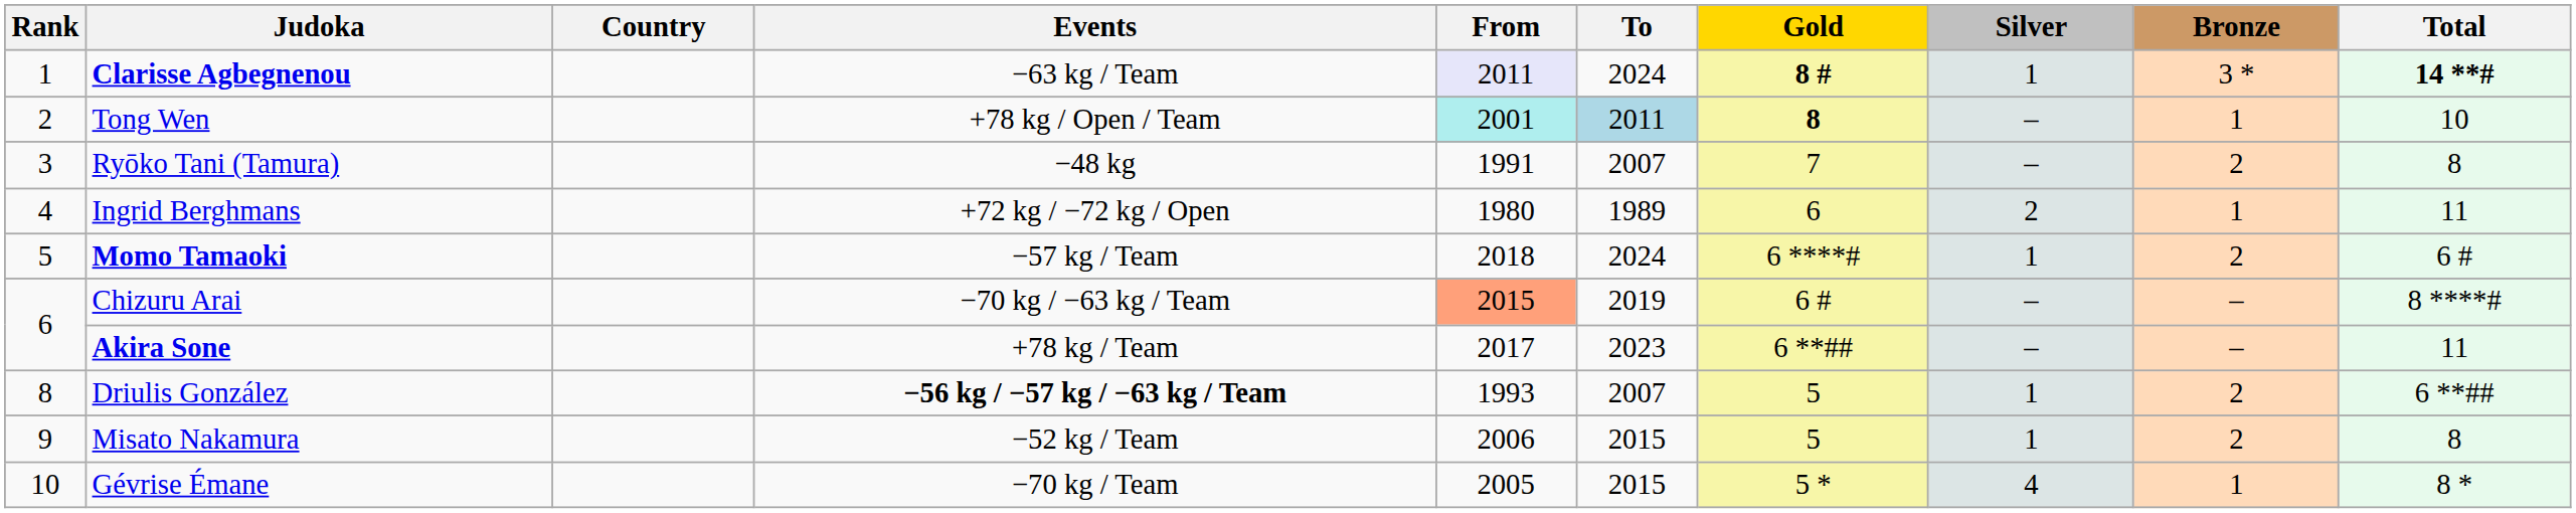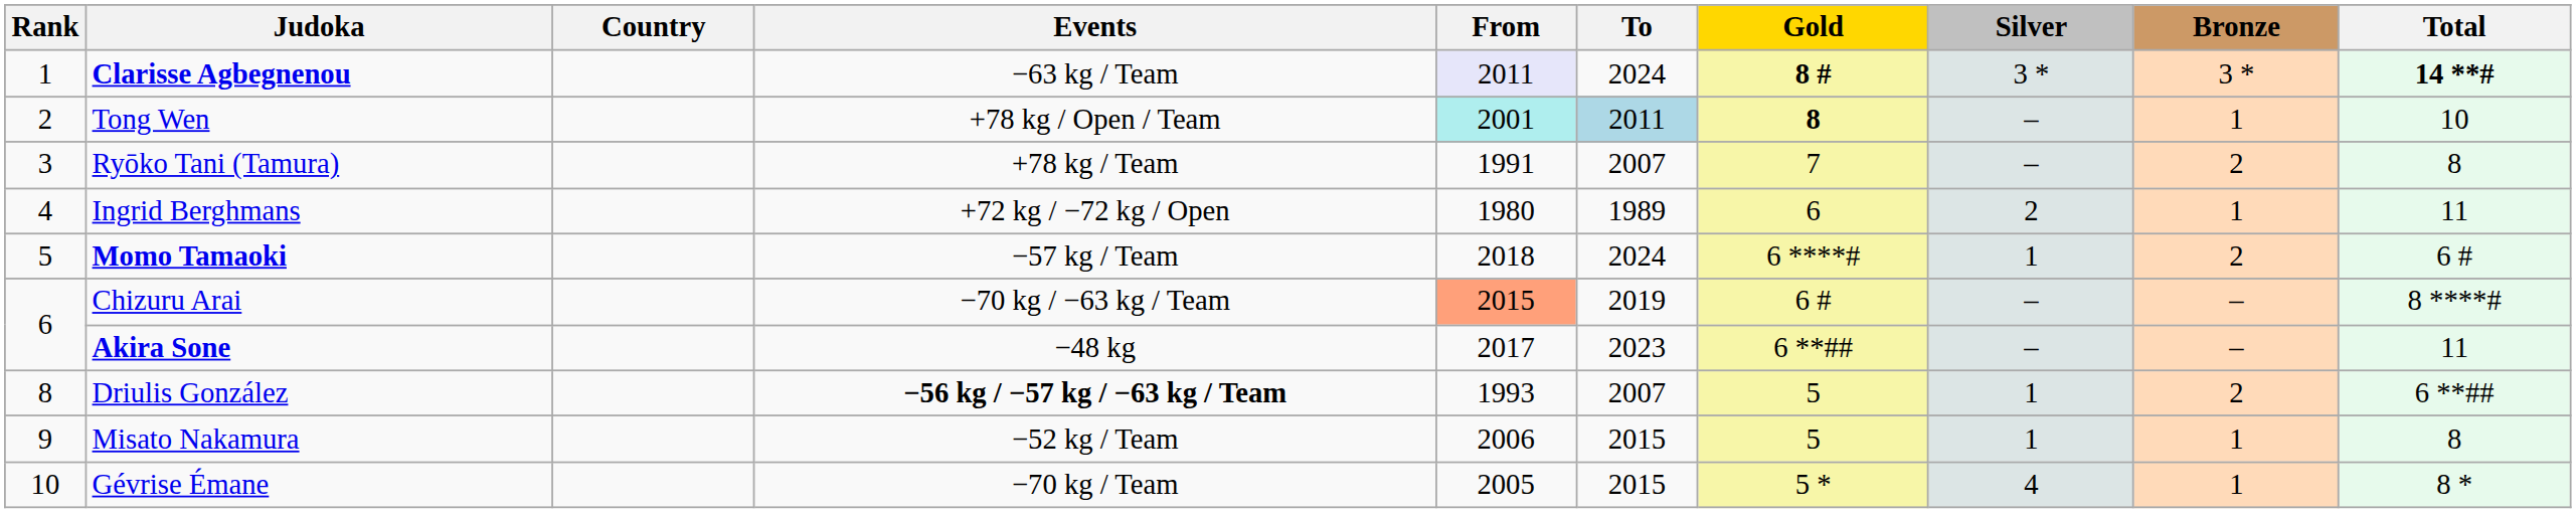Clarisse Agbegnenou | Silver: 1 -> 3 *
Ryōko Tani (Tamura) | Events: −48 kg -> +78 kg / Team
Akira Sone | Events: +78 kg / Team -> −48 kg
Misato Nakamura | Bronze: 2 -> 1
